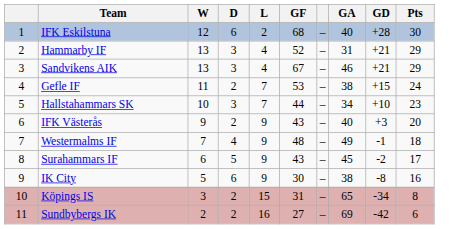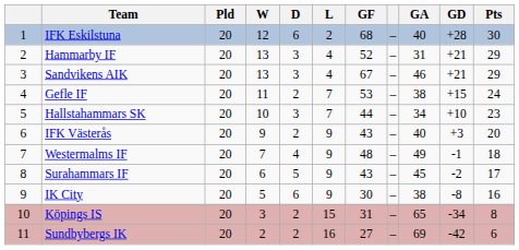+ column: Pld | 20 | 20 | 20 | 20 | 20 | 20 | 20 | 20 | 20 | 20 | 20
